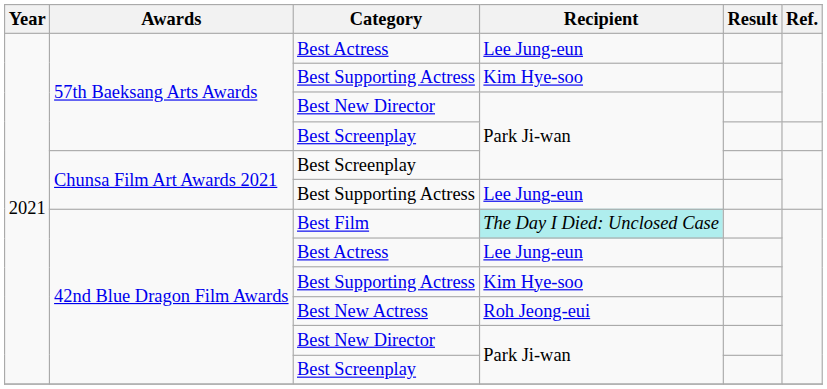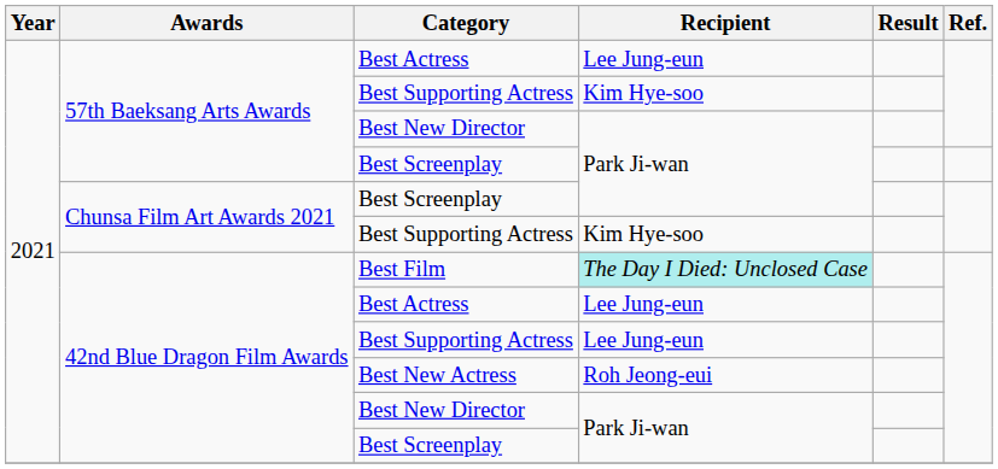Chunsa Film Art Awards 2021 / Best Supporting Actress | Recipient: Lee Jung-eun -> Kim Hye-soo
42nd Blue Dragon Film Awards / Best Supporting Actress | Recipient: Kim Hye-soo -> Lee Jung-eun
